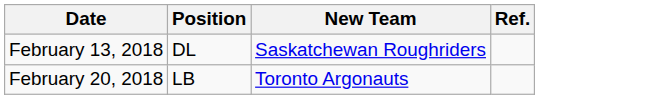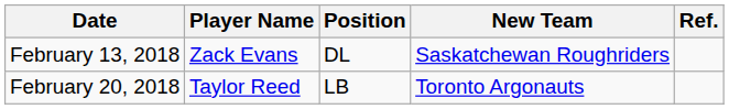+ column: Player Name | Zack Evans | Taylor Reed
